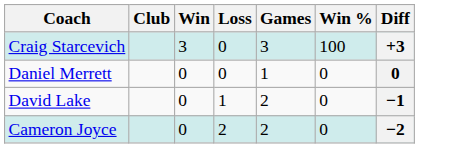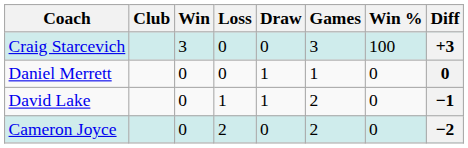+ column: Draw | 0 | 1 | 1 | 0
